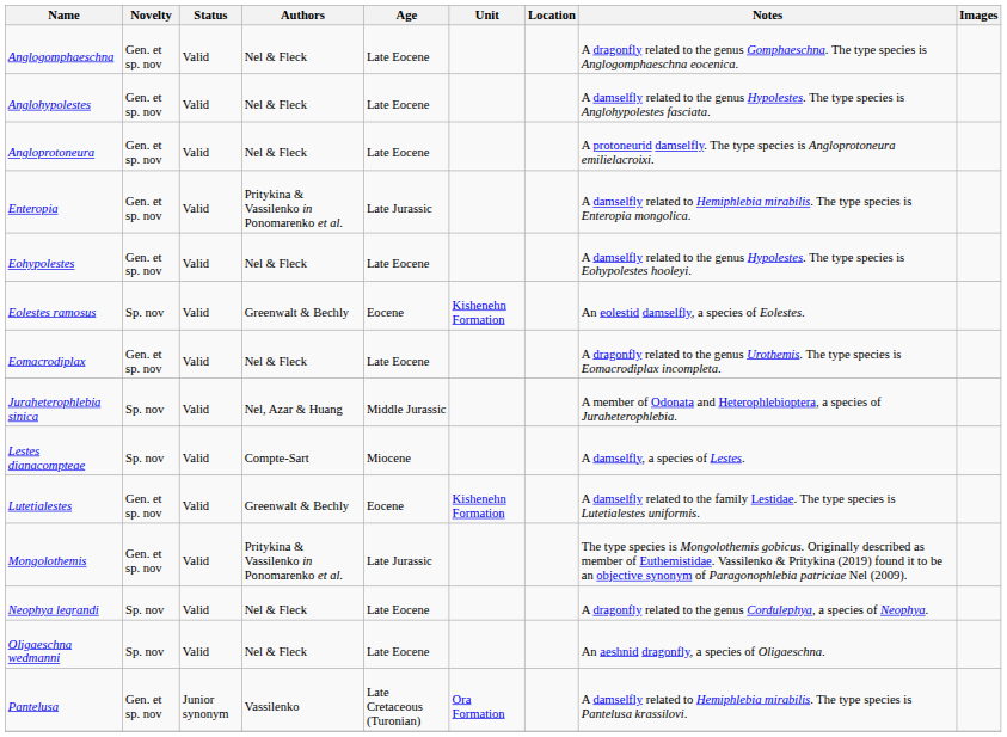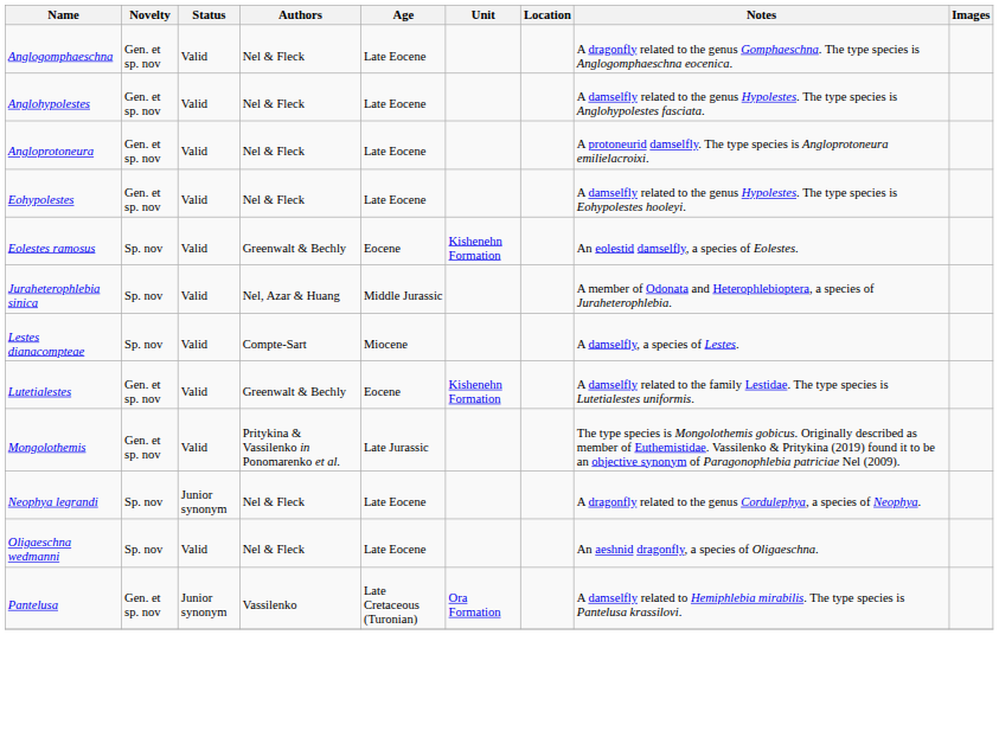- row: Enteropia | Gen. et sp. nov | Valid | Pritykina & Vassilenko in Ponomarenko et al. | Late Jurassic | A damselfly related to Hemiphlebia mirabilis. The type species is Enteropia mongolica.
- row: Eomacrodiplax | Gen. et sp. nov | Valid | Nel & Fleck | Late Eocene | A dragonfly related to the genus Urothemis. The type species is Eomacrodiplax incompleta.
Neophya legrandi | Status: Valid -> Junior synonym
